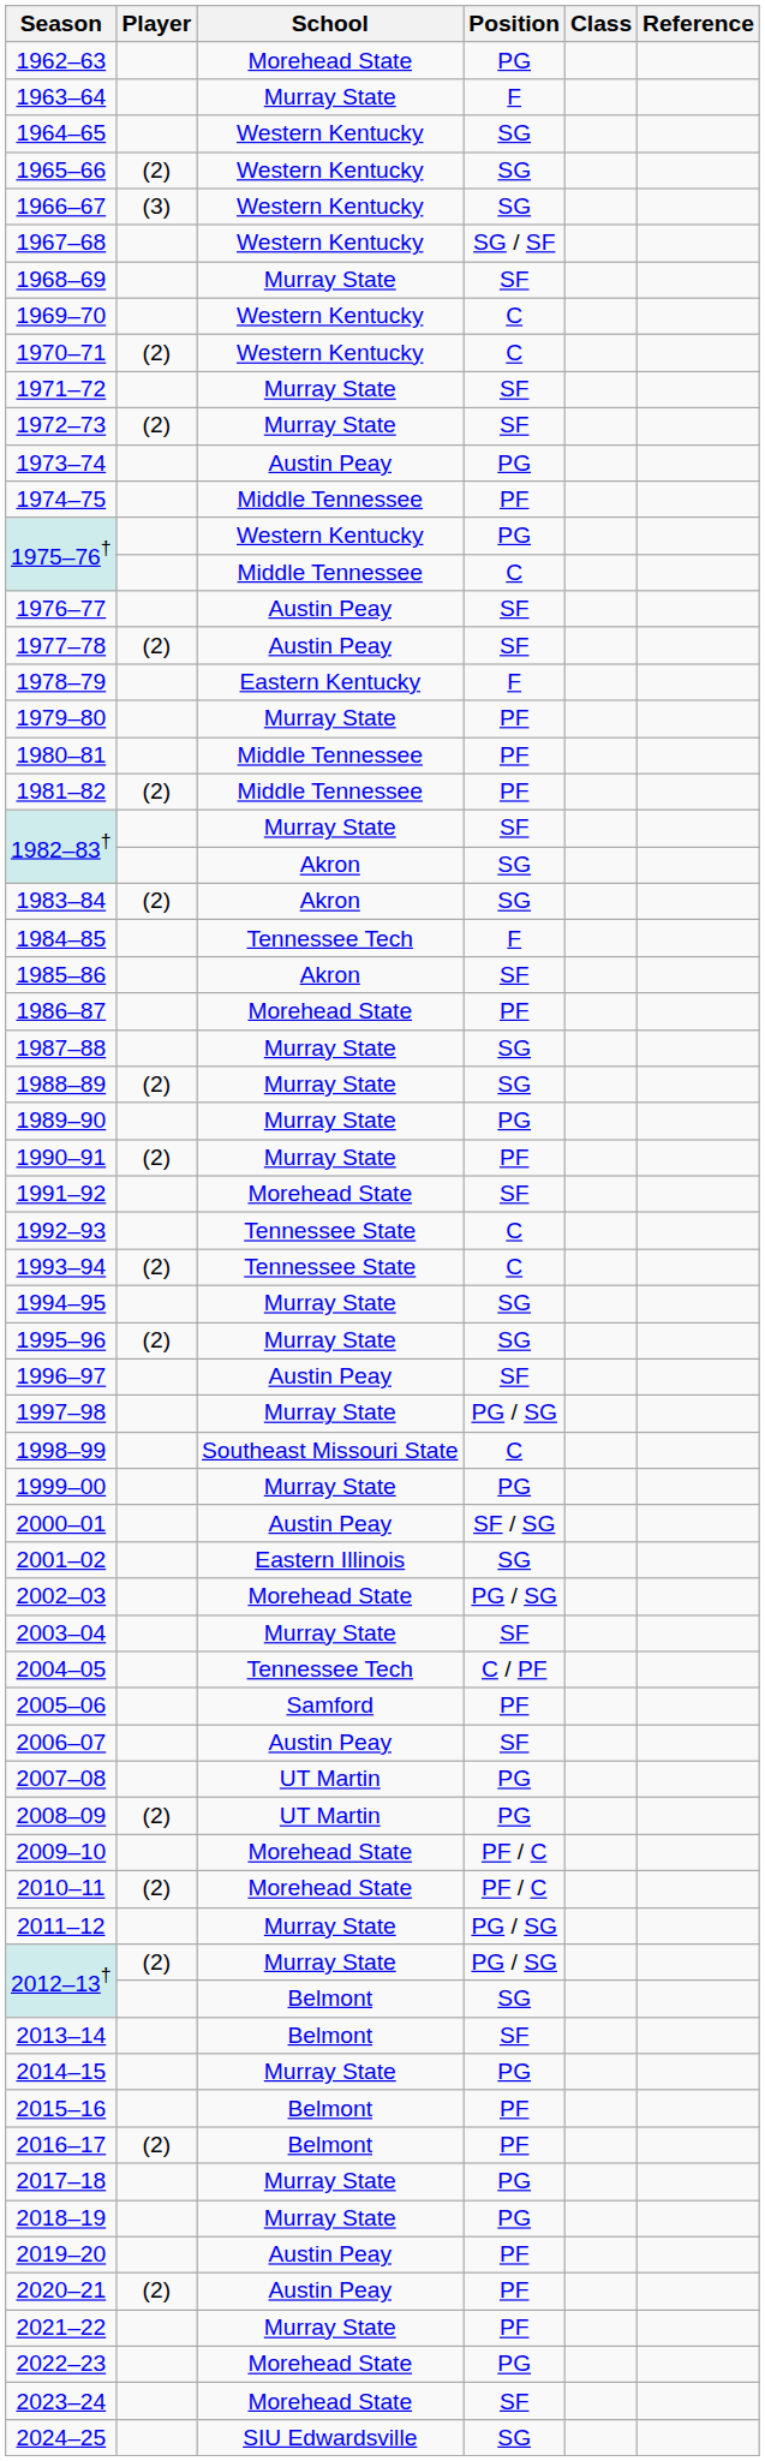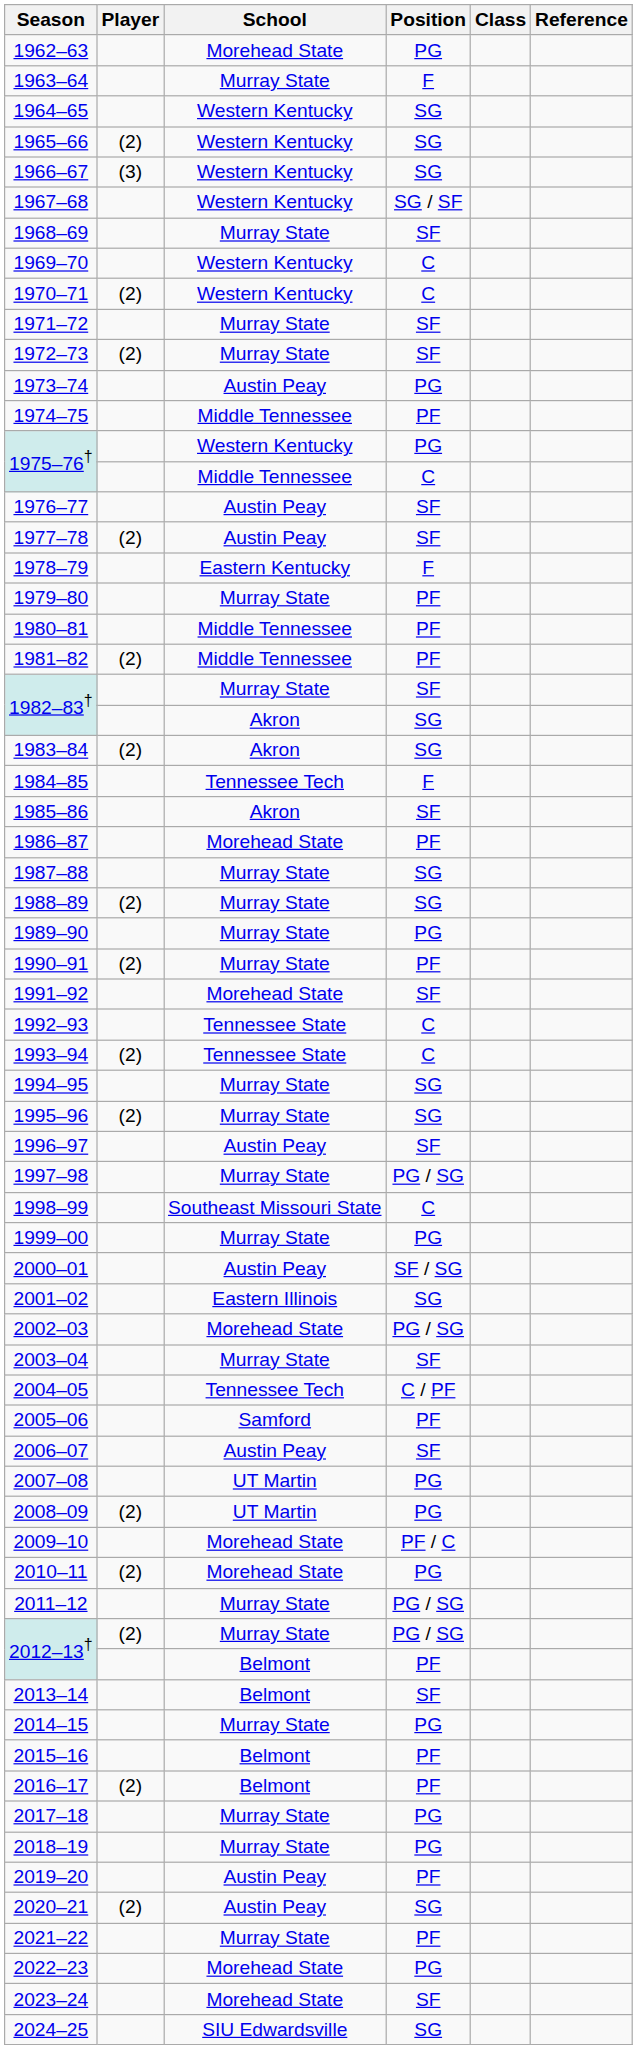2010–11 | Position: PF / C -> PG
2012–13† / Belmont | Position: SG -> PF
2020–21 | Position: PF -> SG
